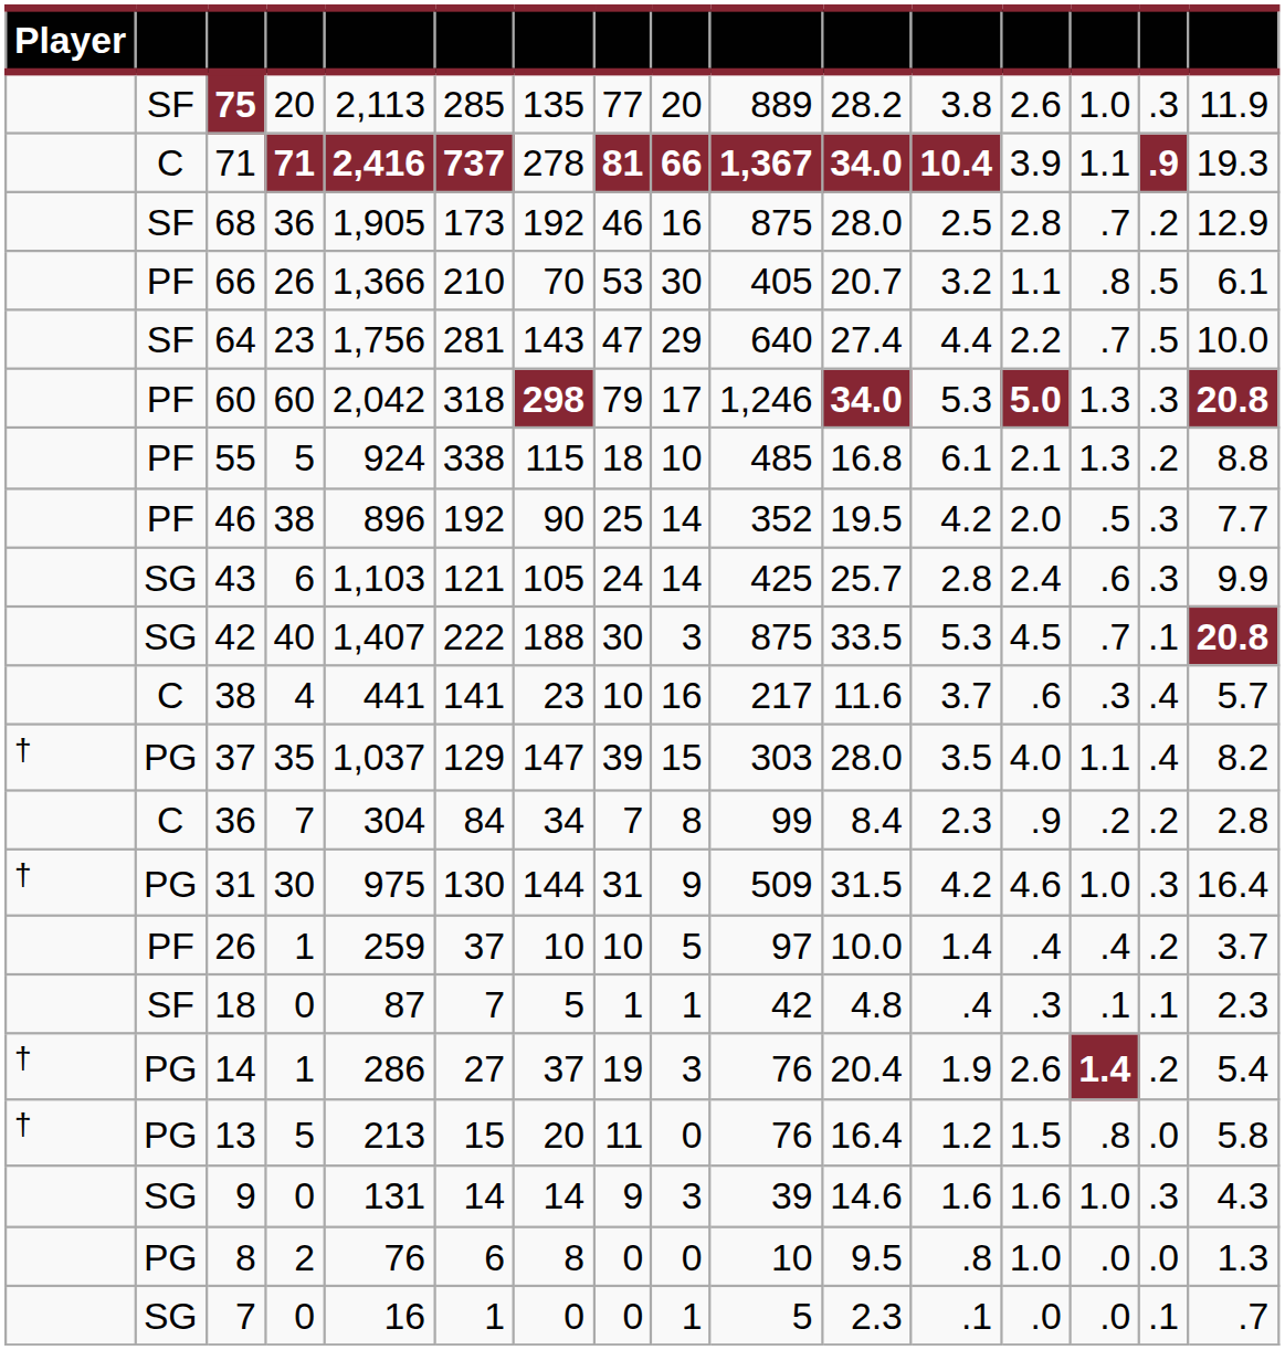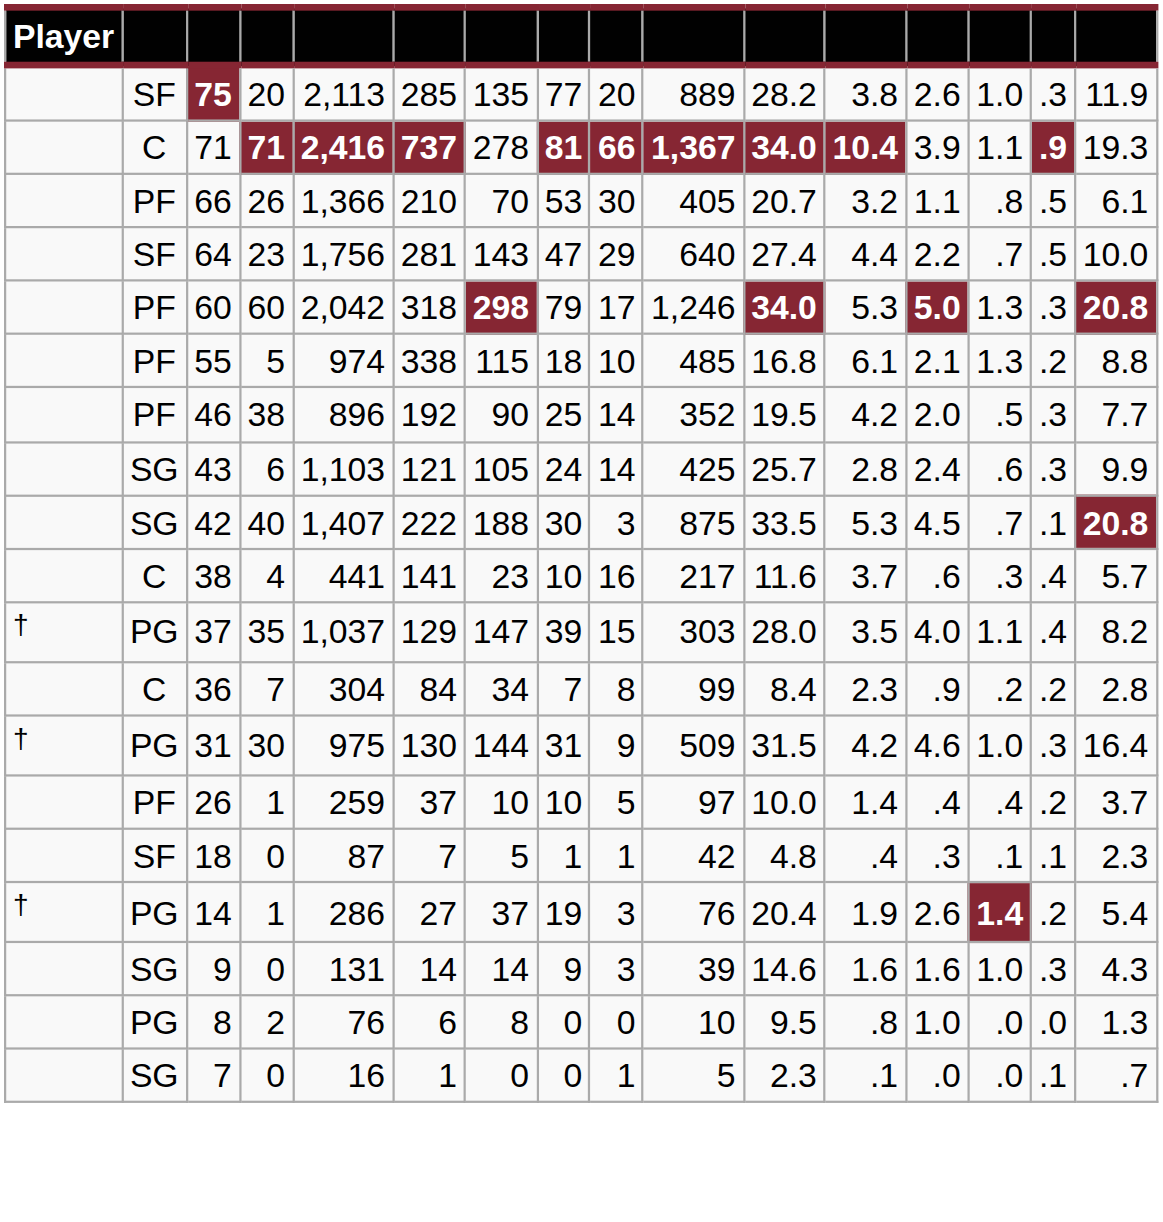- row: SF | 68 | 36 | 1,905 | 173 | 192 | 46 | 16 | 875 | 28.0 | 2.5 | 2.8 | .7 | .2 | 12.9
55 | column 5: 924 -> 974
- row: † | PG | 13 | 5 | 213 | 15 | 20 | 11 | 0 | 76 | 16.4 | 1.2 | 1.5 | .8 | .0 | 5.8
